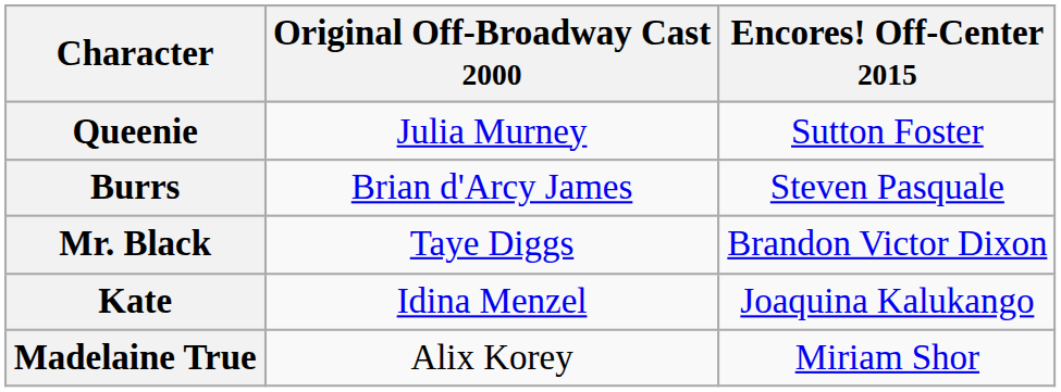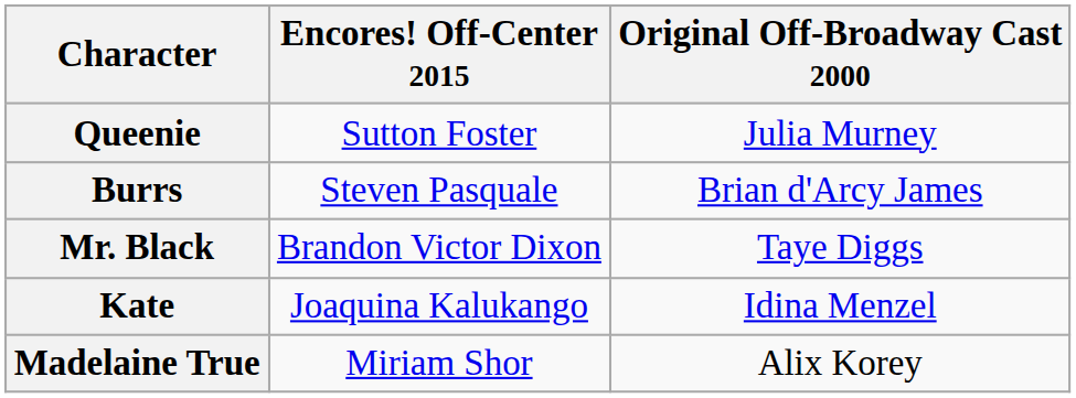columns swapped: Original Off-Broadway Cast 2000 <-> Encores! Off-Center 2015
